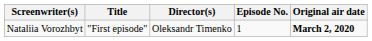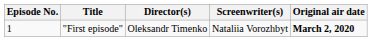columns swapped: Episode No. <-> Screenwriter(s)
